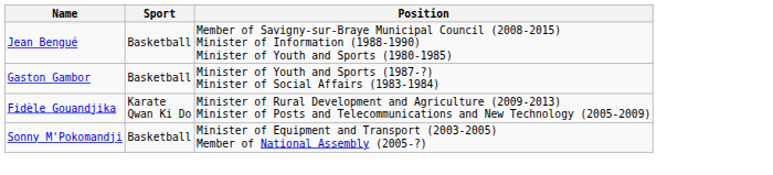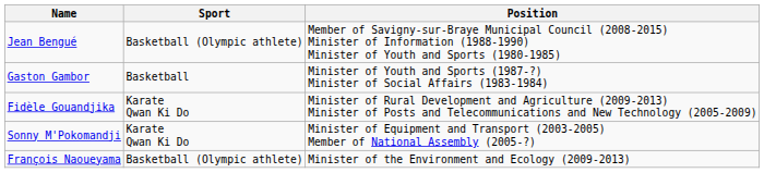Jean Bengué | Sport: Basketball -> Basketball (Olympic athlete)
Sonny M'Pokomandji | Sport: Basketball -> Karate Qwan Ki Do
+ row: François Naoueyama | Basketball (Olympic athlete) | Minister of the Environment and Ecology (2009-2013)
